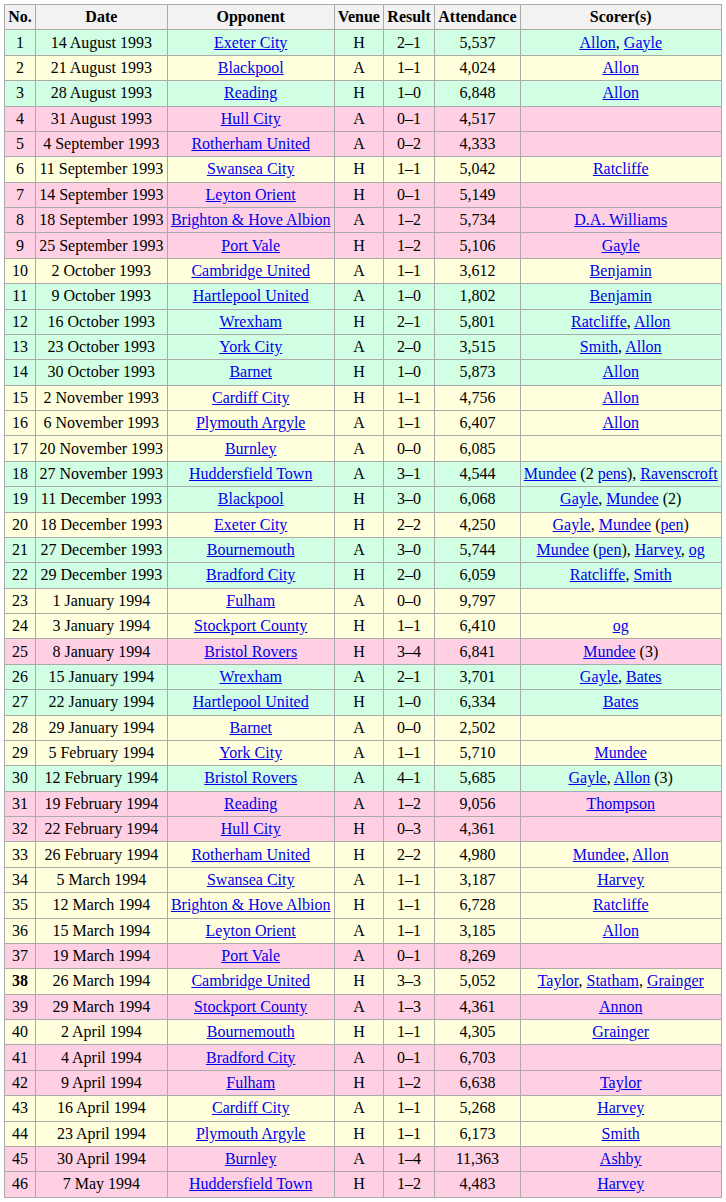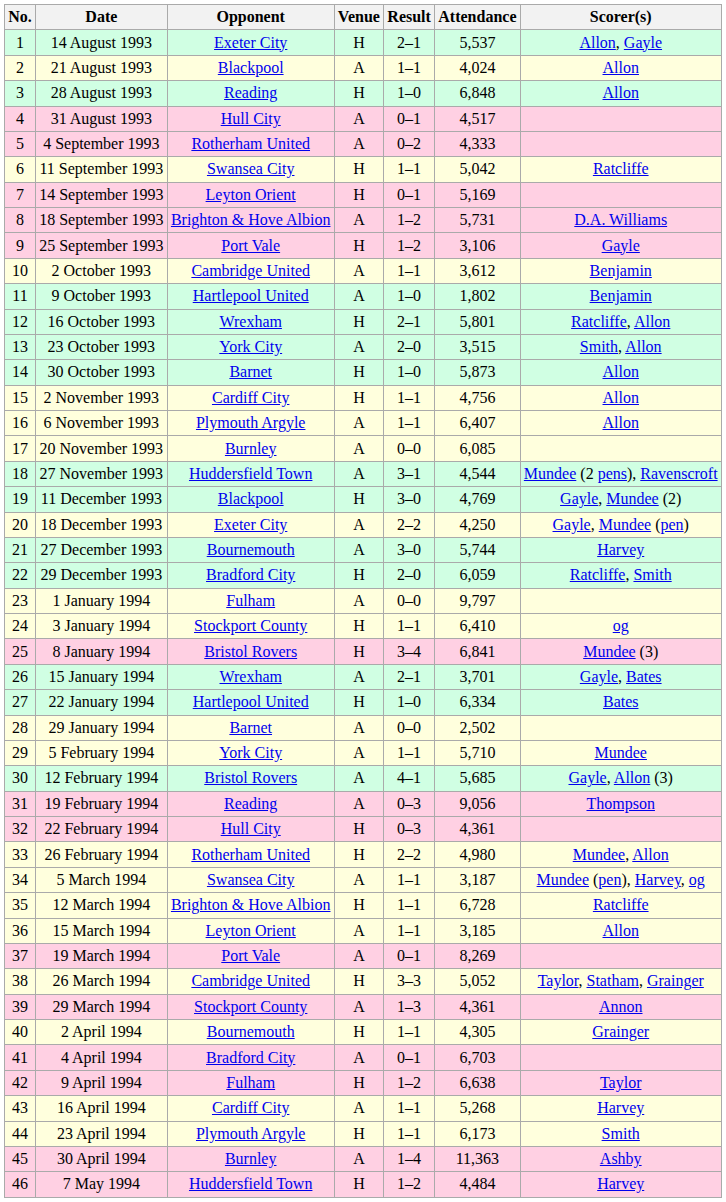14 September 1993 | Attendance: 5,149 -> 5,169
18 September 1993 | Attendance: 5,734 -> 5,731
25 September 1993 | Attendance: 5,106 -> 3,106
11 December 1993 | Attendance: 6,068 -> 4,769
18 December 1993 | Venue: H -> A
27 December 1993 | Scorer(s): Mundee (pen), Harvey, og -> Harvey
19 February 1994 | Result: 1–2 -> 0–3
5 March 1994 | Scorer(s): Harvey -> Mundee (pen), Harvey, og
26 March 1994 | No.: bold -> normal
7 May 1994 | Attendance: 4,483 -> 4,484
